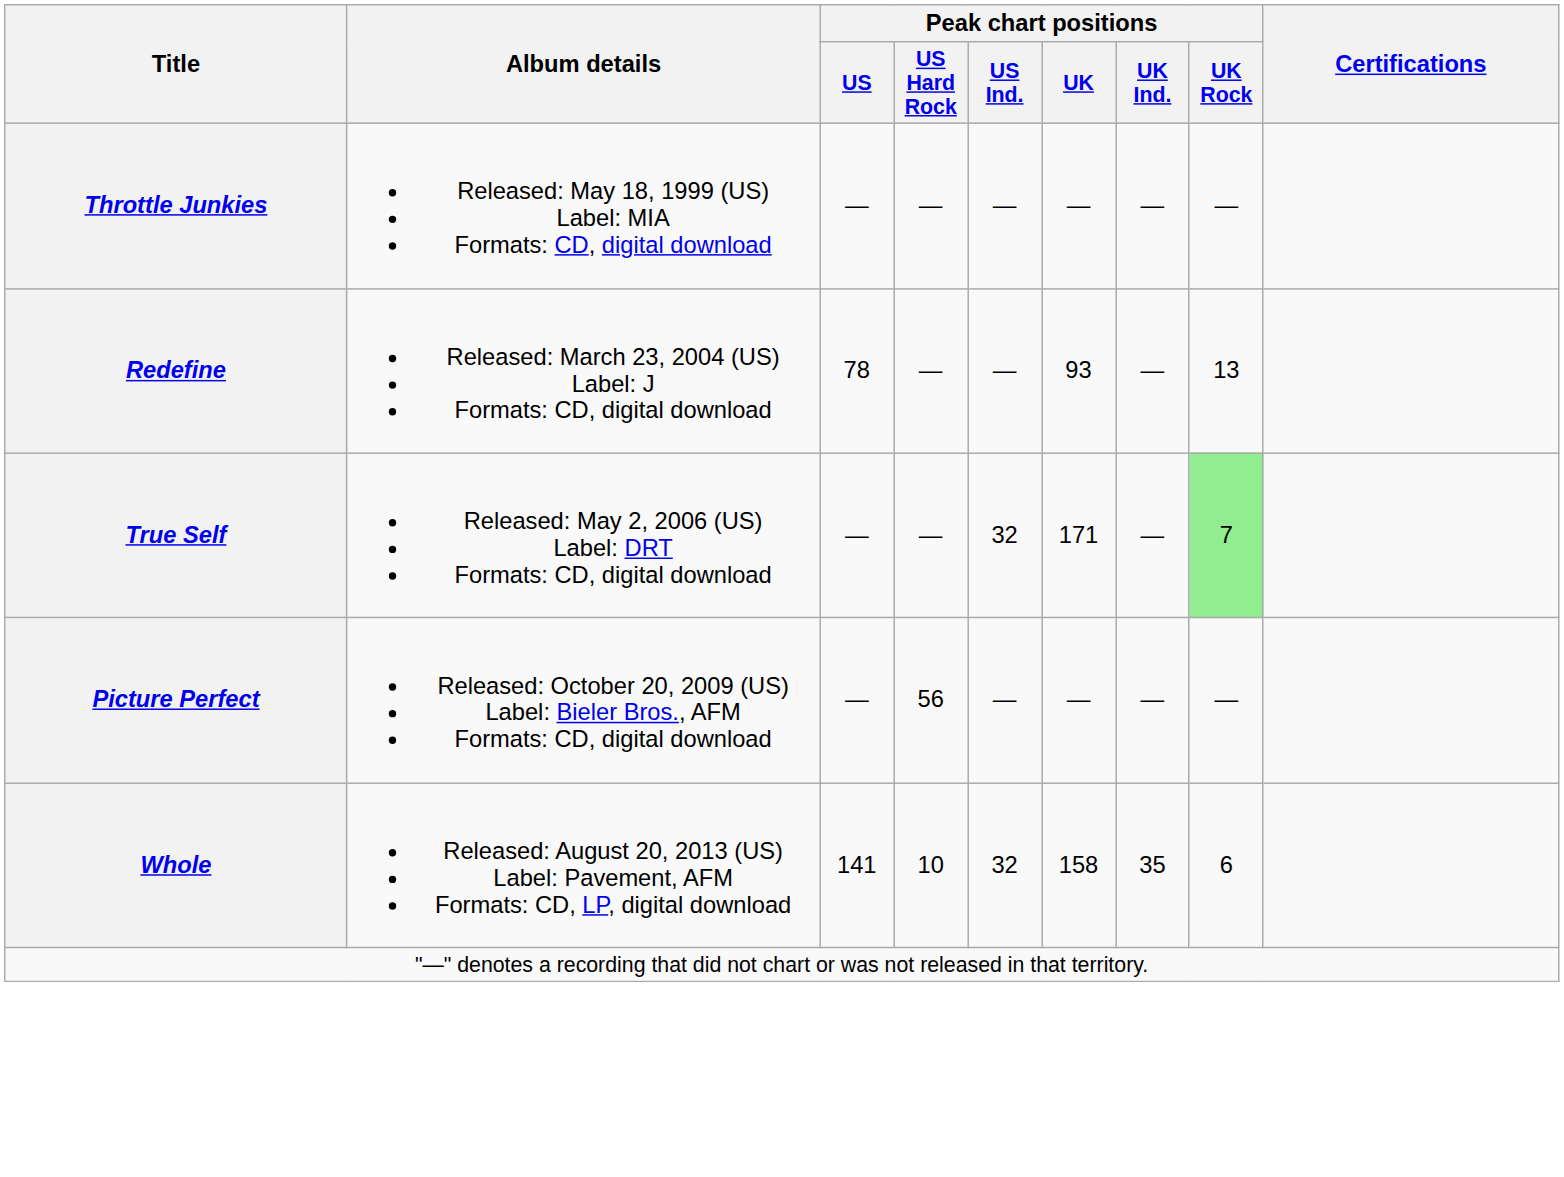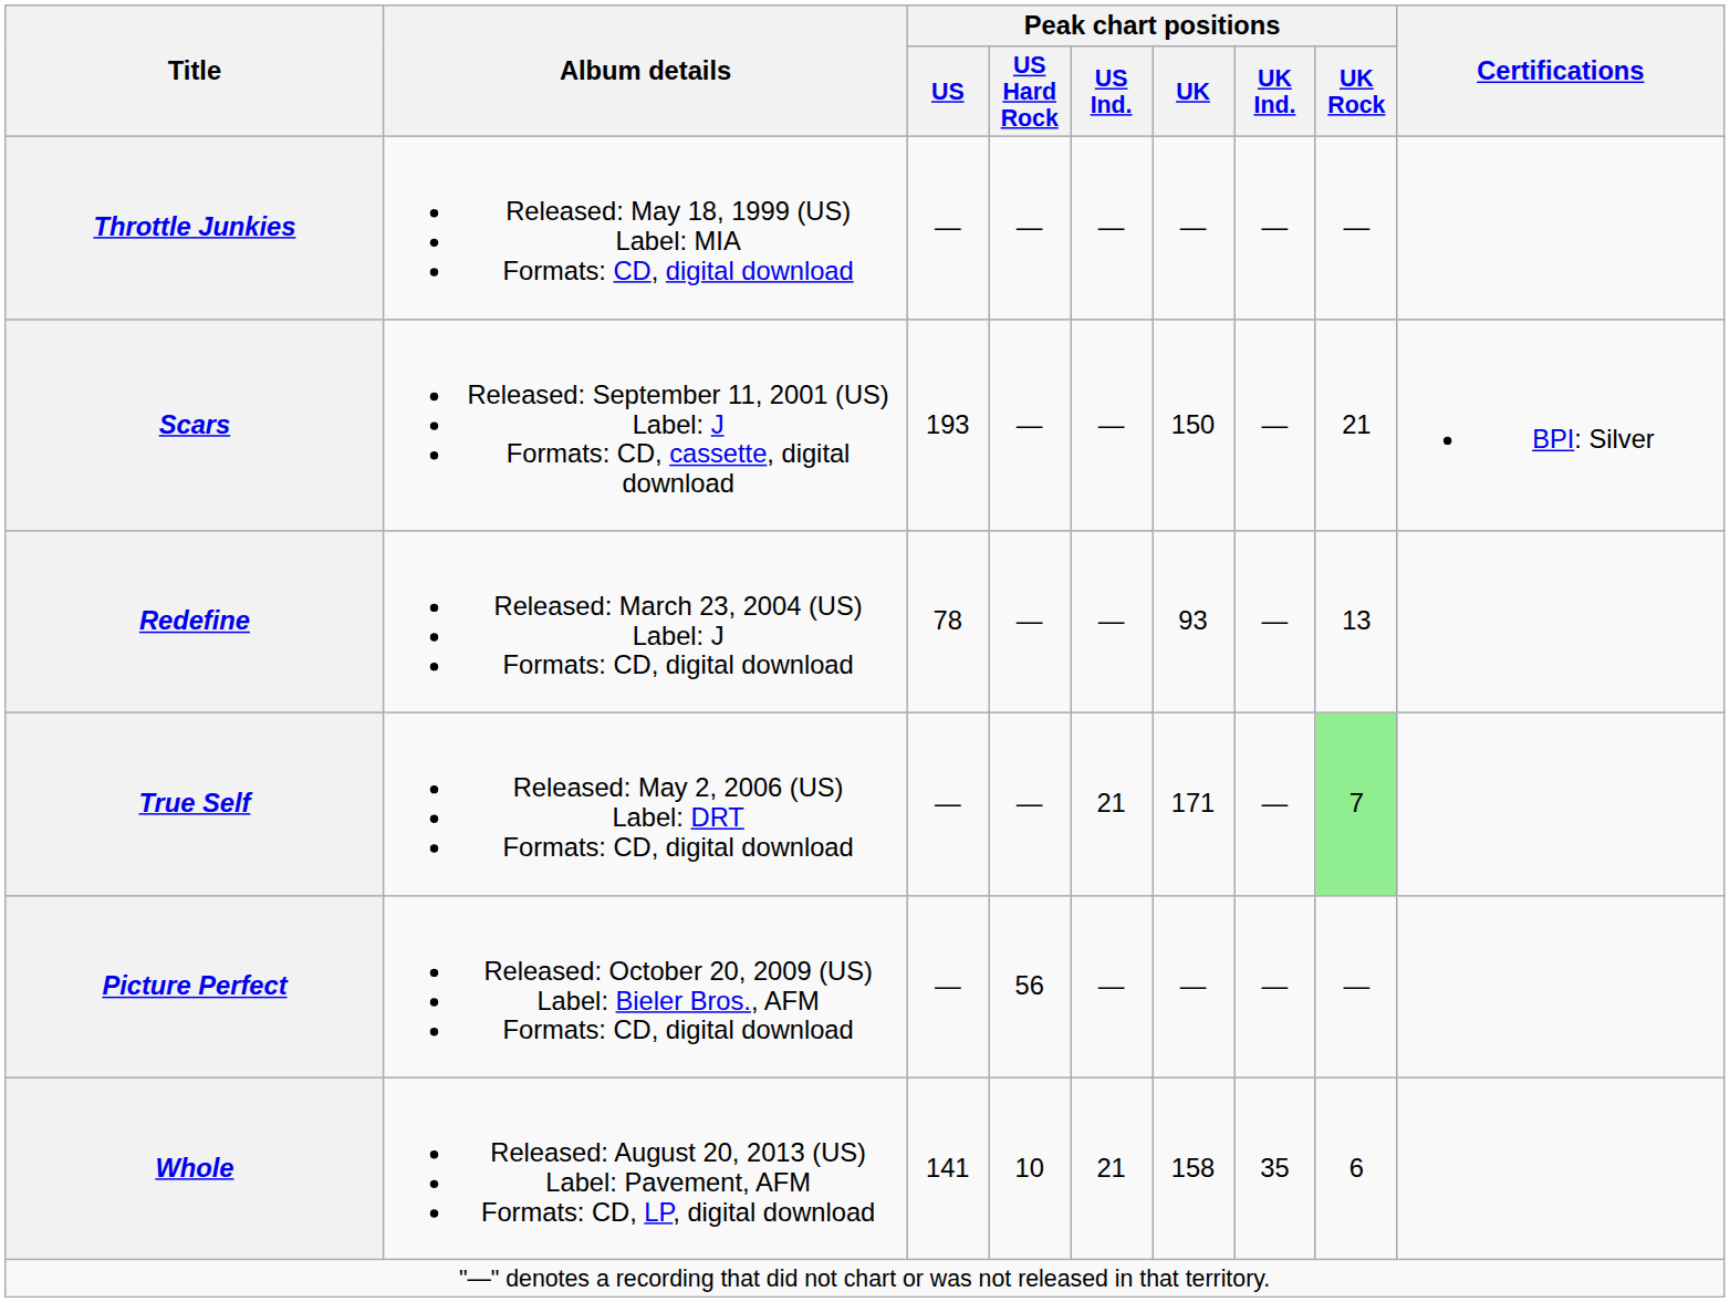+ row: Scars | Released: September 11, 2001 (US) Label: J Formats: CD, cassette, digital download | 193 | — | — | 150 | — | 21 | BPI: Silver
True Self | Peak chart positions / US Ind.: 32 -> 21
Whole | Peak chart positions / US Ind.: 32 -> 21
